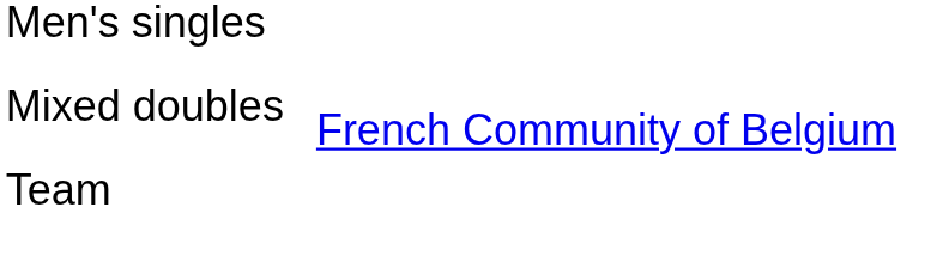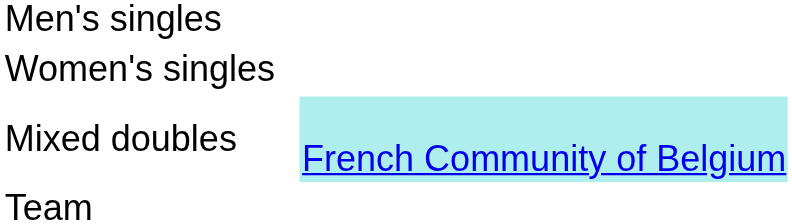+ row: Women's singles
Mixed doubles | column 4: no background -> paleturquoise background
